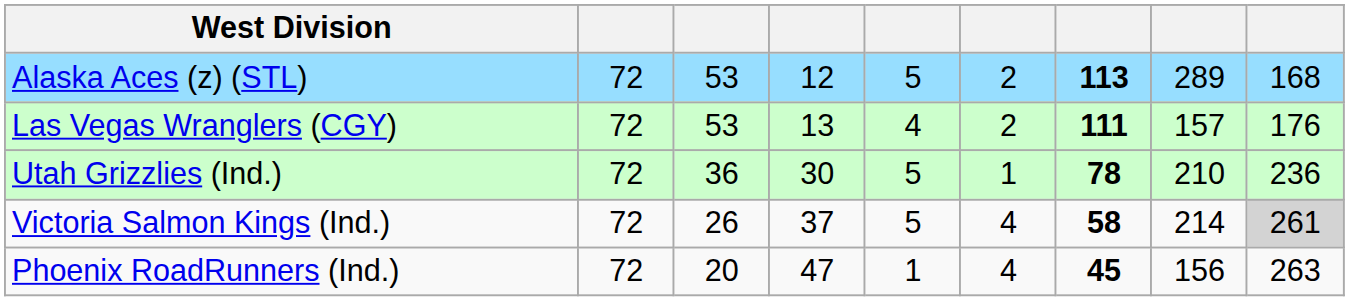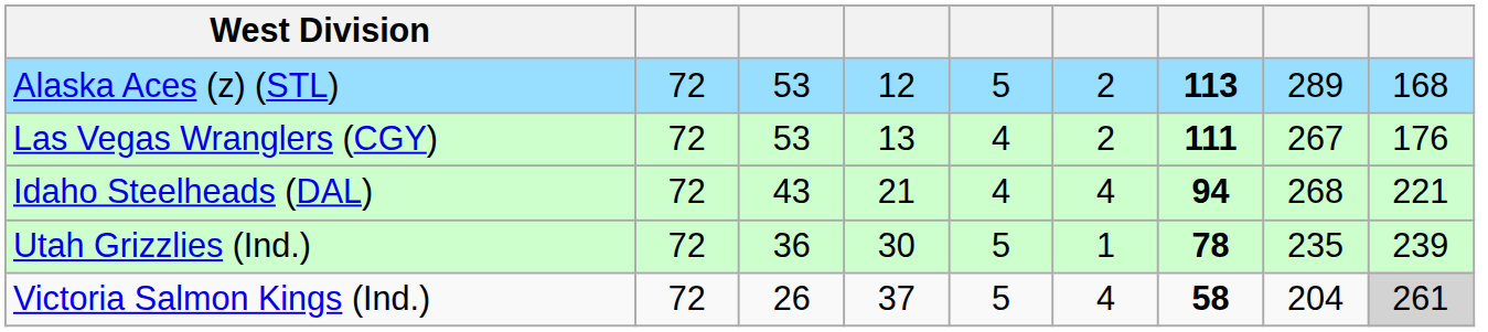Las Vegas Wranglers (CGY) | column 8: 157 -> 267
+ row: Idaho Steelheads (DAL) | 72 | 43 | 21 | 4 | 4 | 94 | 268 | 221
Utah Grizzlies (Ind.) | column 8: 210 -> 235
Utah Grizzlies (Ind.) | column 9: 236 -> 239
Victoria Salmon Kings (Ind.) | column 8: 214 -> 204
- row: Phoenix RoadRunners (Ind.) | 72 | 20 | 47 | 1 | 4 | 45 | 156 | 263
